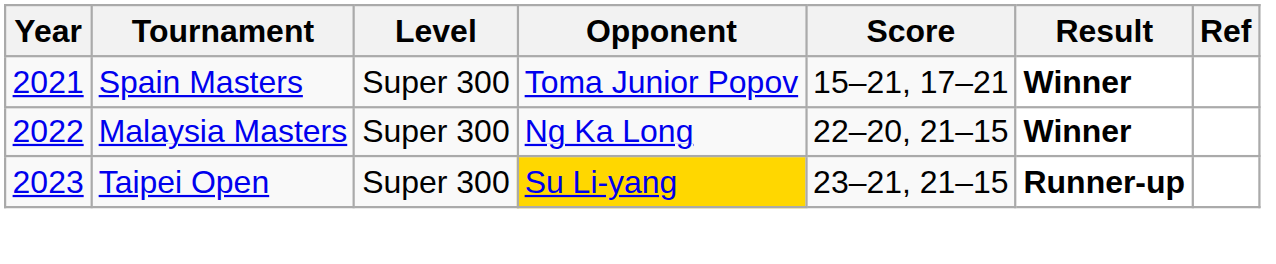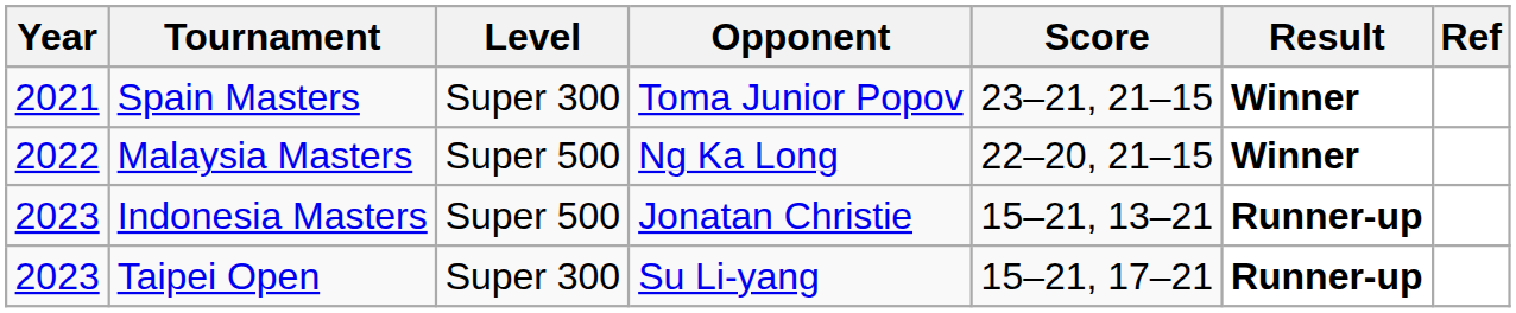Spain Masters | Score: 15–21, 17–21 -> 23–21, 21–15
Malaysia Masters | Level: Super 300 -> Super 500
+ row: 2023 | Indonesia Masters | Super 500 | Jonatan Christie | 15–21, 13–21 | Runner-up
Taipei Open | Opponent: gold background -> no background
Taipei Open | Score: 23–21, 21–15 -> 15–21, 17–21
